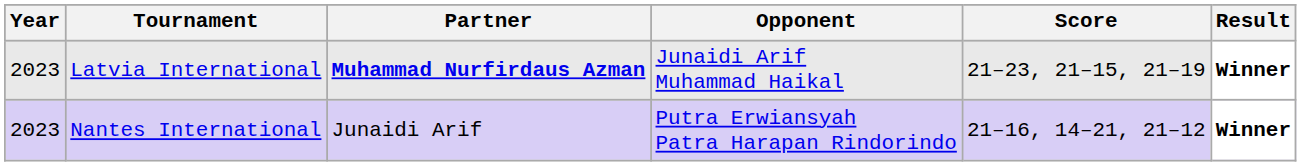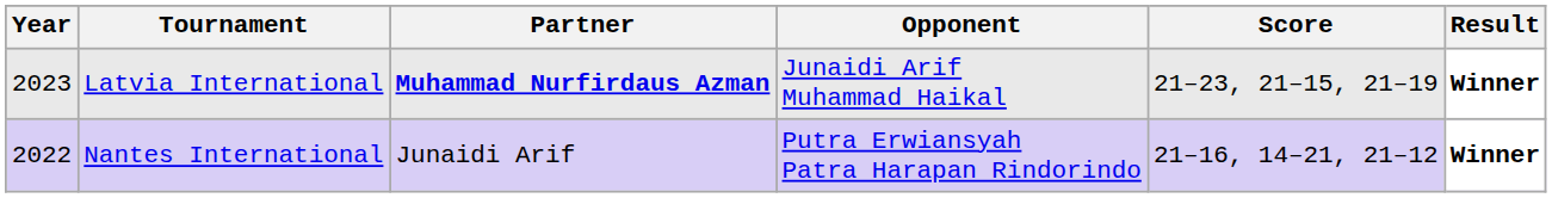Nantes International | Year: 2023 -> 2022
